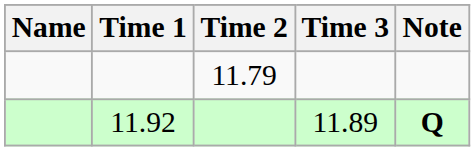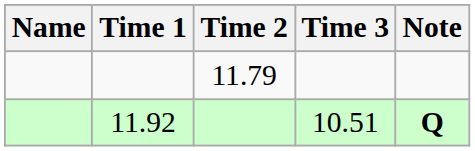11.92 | Time 3: 11.89 -> 10.51
